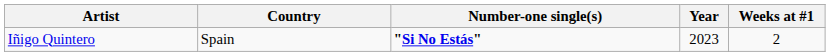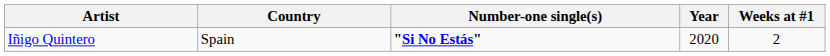Iñigo Quintero | Year: 2023 -> 2020
